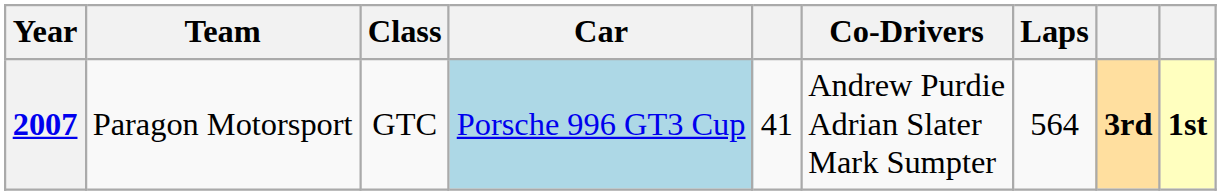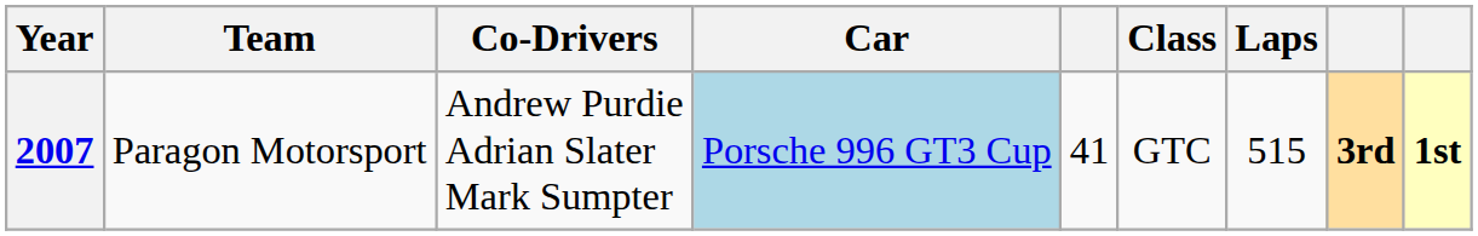columns swapped: Co-Drivers <-> Class
2007 | Laps: 564 -> 515
